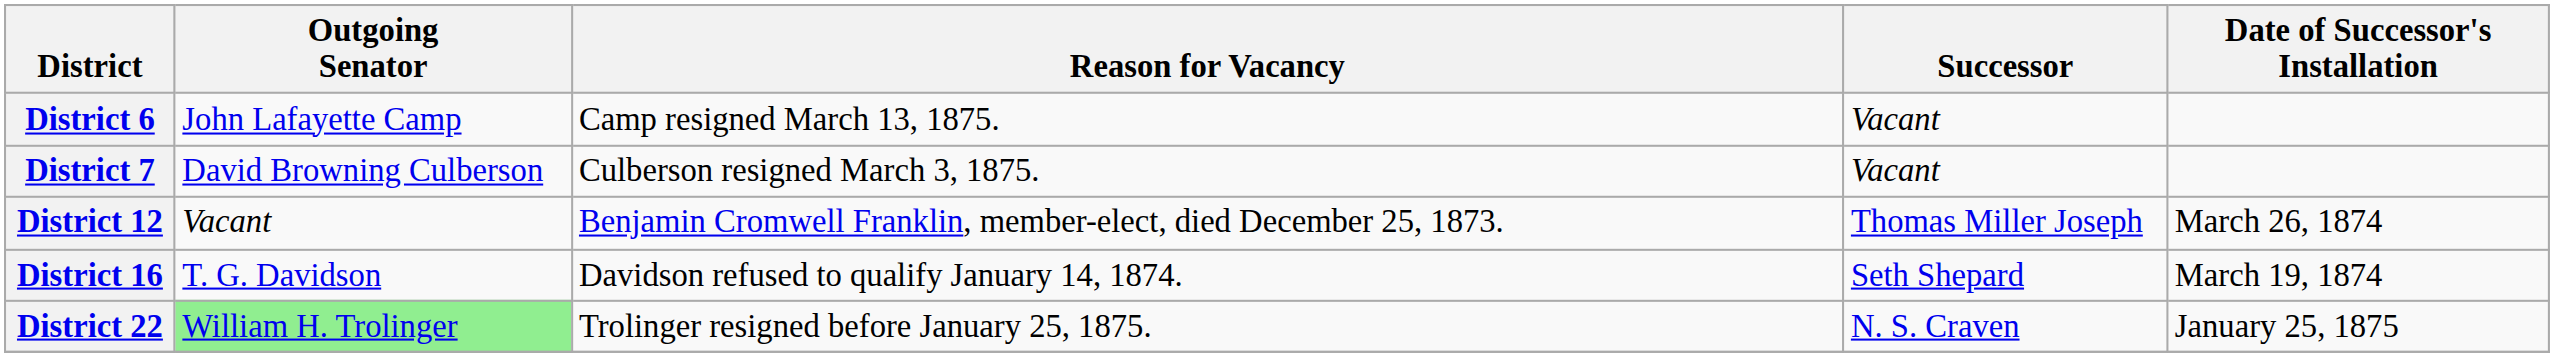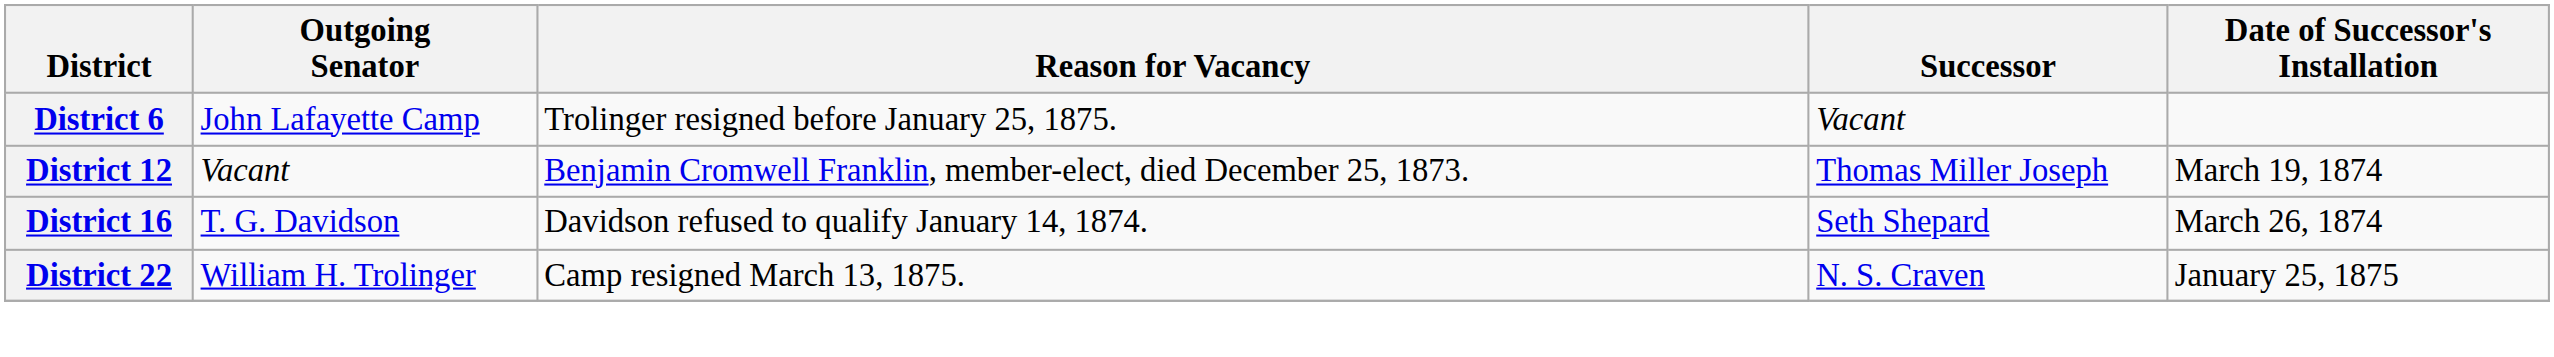District 6 | Reason for Vacancy: Camp resigned March 13, 1875. -> Trolinger resigned before January 25, 1875.
- row: District 7 | David Browning Culberson | Culberson resigned March 3, 1875. | Vacant
District 12 | Date of Successor's Installation: March 26, 1874 -> March 19, 1874
District 16 | Date of Successor's Installation: March 19, 1874 -> March 26, 1874
District 22 | Outgoing Senator: lightgreen background -> no background
District 22 | Reason for Vacancy: Trolinger resigned before January 25, 1875. -> Camp resigned March 13, 1875.
